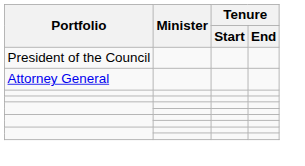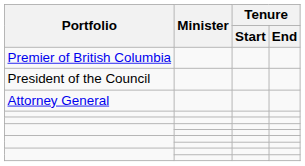+ row: Premier of British Columbia
